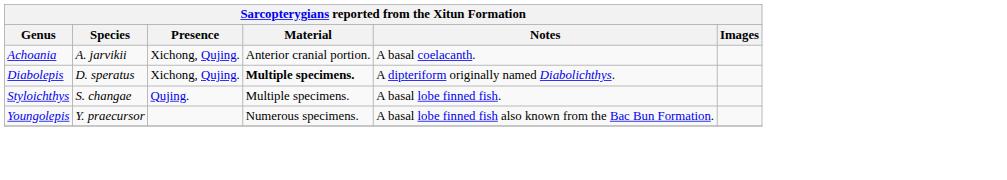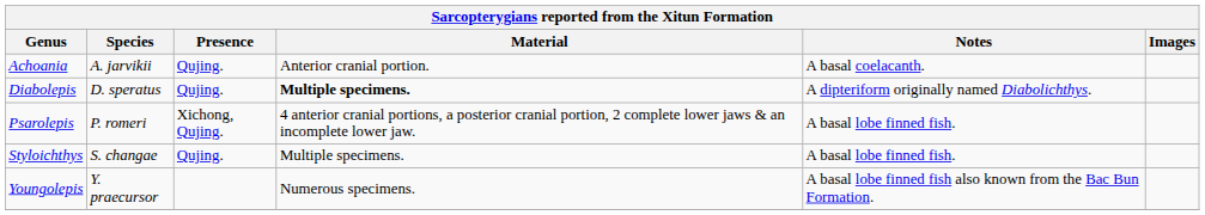Achoania | Presence: Xichong, Qujing. -> Qujing.
Diabolepis | Presence: Xichong, Qujing. -> Qujing.
+ row: Psarolepis | P. romeri | Xichong, Qujing. | 4 anterior cranial portions, a posterior cranial portion, 2 complete lower jaws & an incomplete lower jaw. | A basal lobe finned fish.
